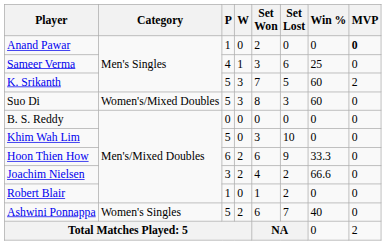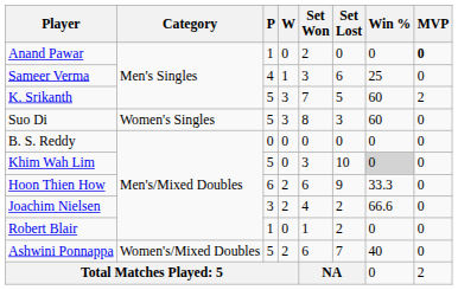Suo Di | Category: Women's/Mixed Doubles -> Women's Singles
Khim Wah Lim | Win %: no background -> lightgrey background
Ashwini Ponnappa | Category: Women's Singles -> Women's/Mixed Doubles
